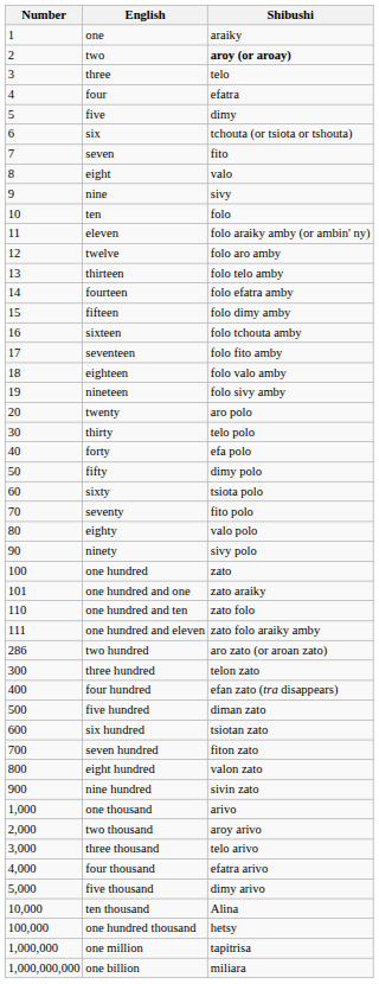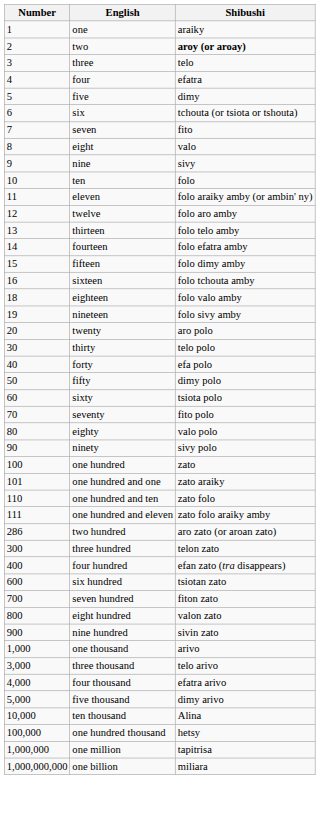- row: 17 | seventeen | folo fito amby
- row: 500 | five hundred | diman zato
- row: 2,000 | two thousand | aroy arivo
